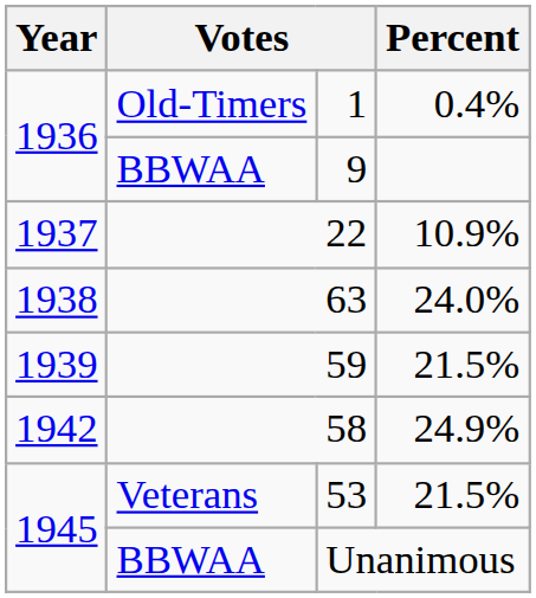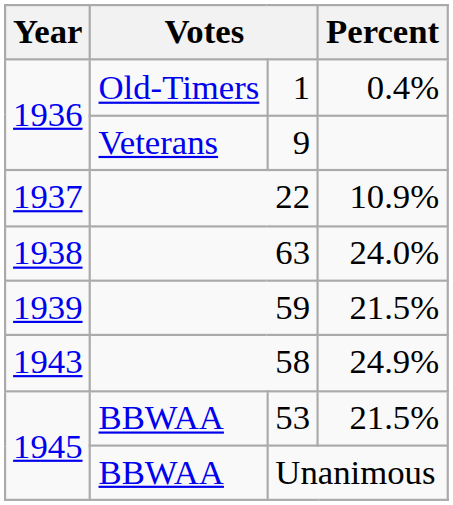9 | column 2: BBWAA -> Veterans
58 | Year: 1942 -> 1943
53 | column 2: Veterans -> BBWAA
